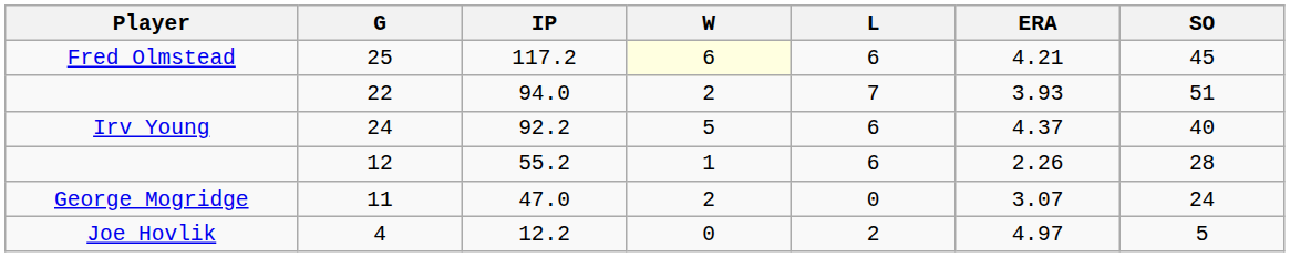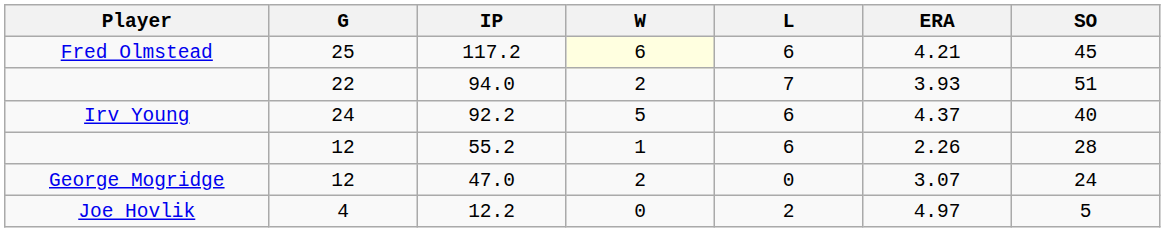47.0 | G: 11 -> 12
